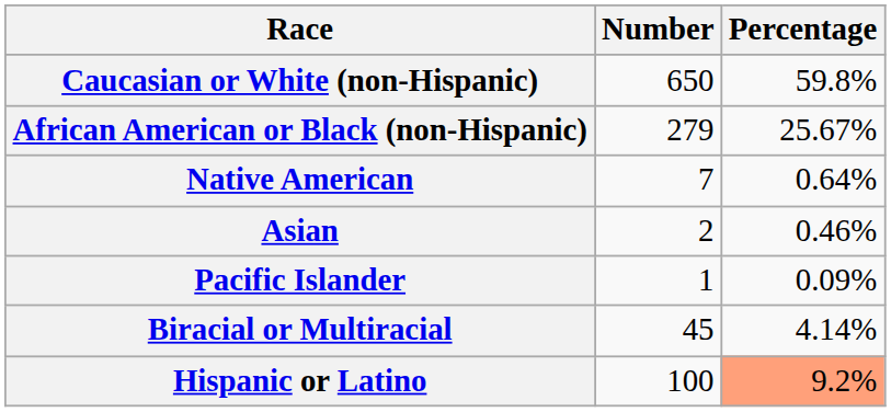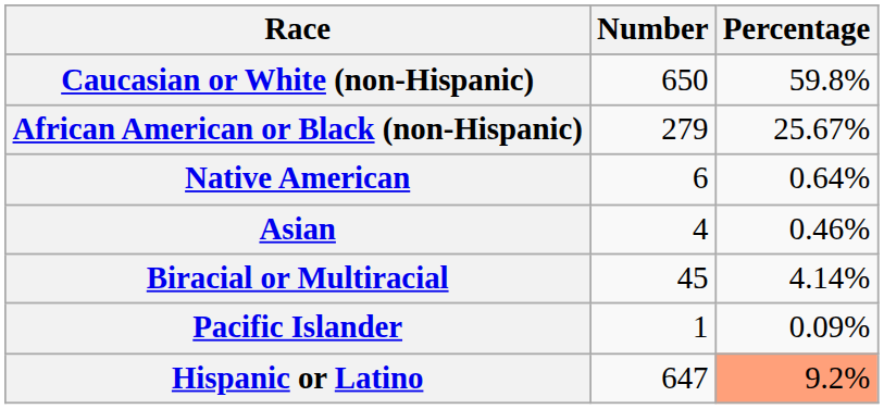Native American | Number: 7 -> 6
Asian | Number: 2 -> 4
rows swapped: Pacific Islander <-> Biracial or Multiracial
Hispanic or Latino | Number: 100 -> 647
